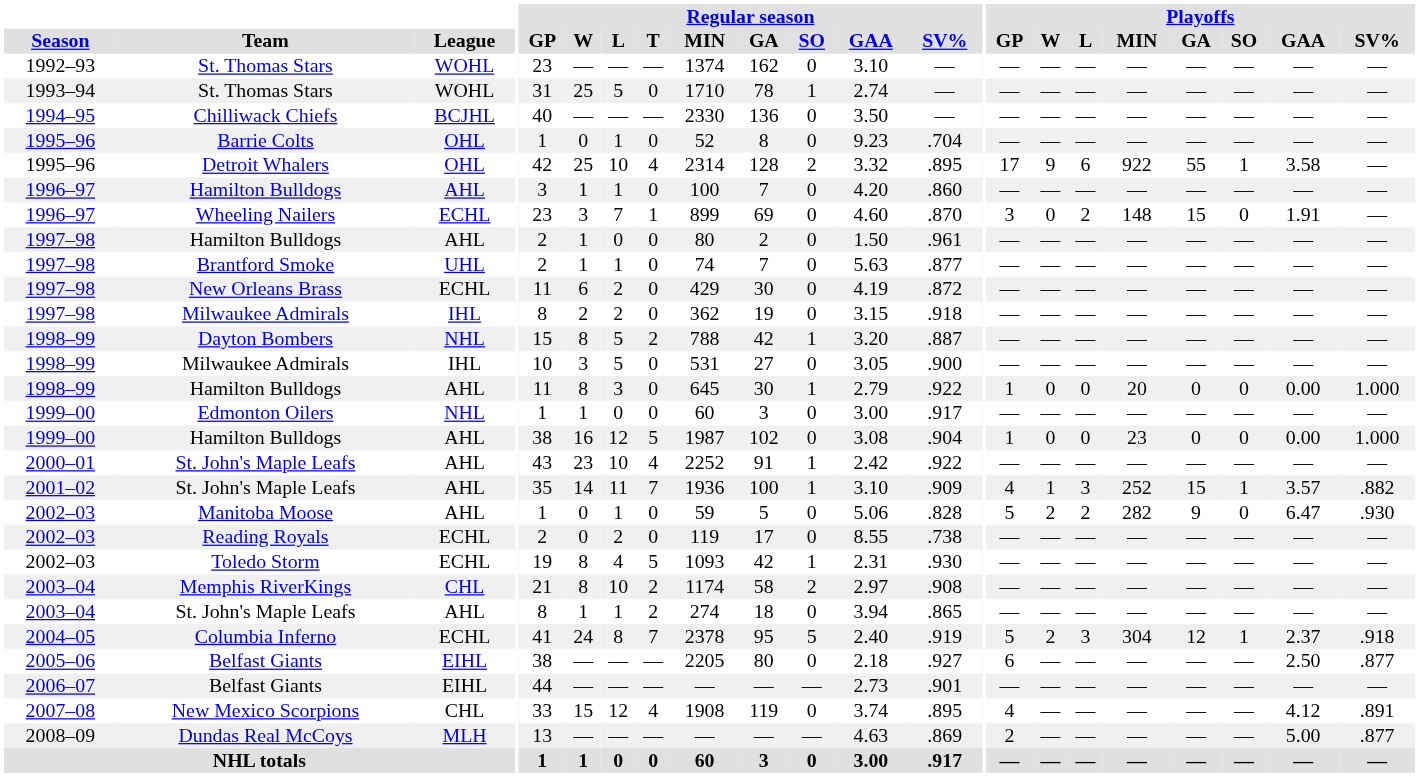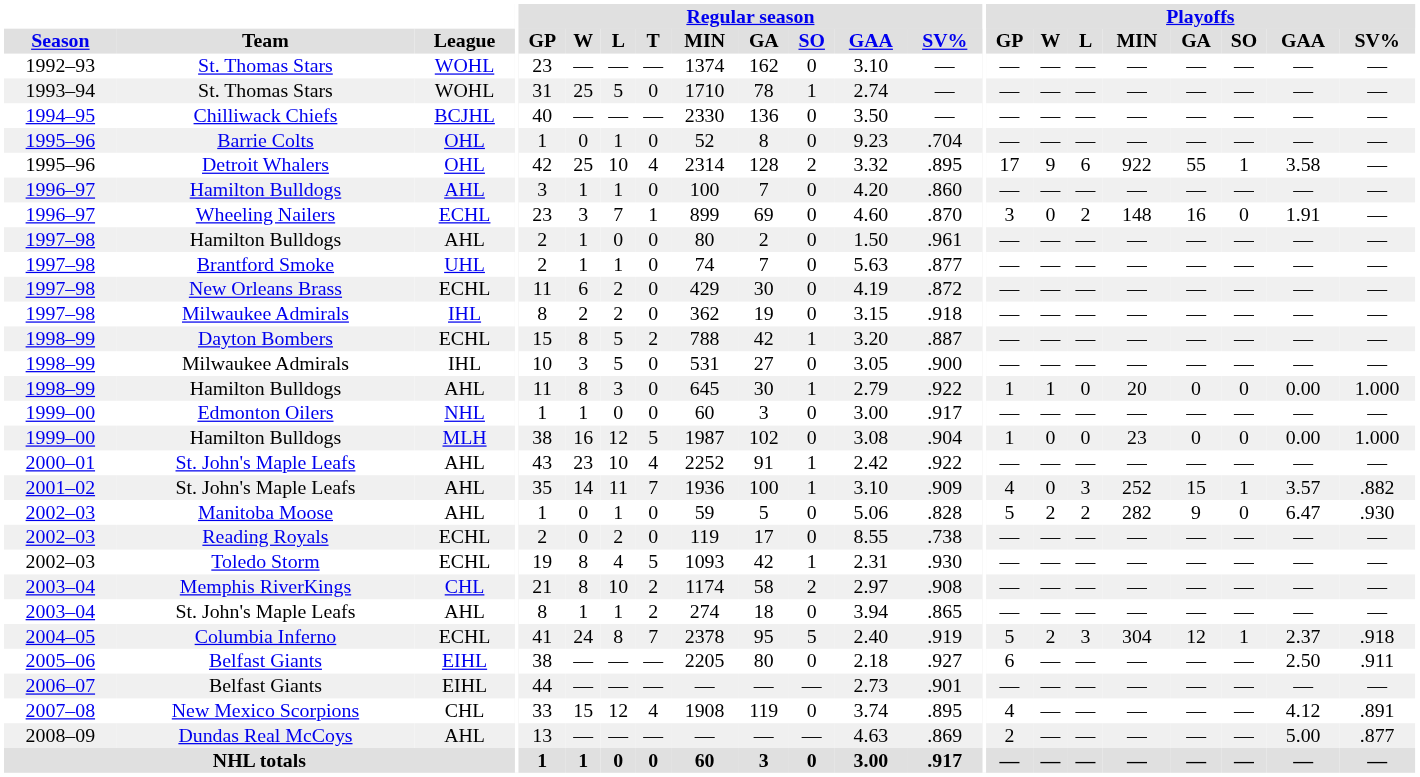Wheeling Nailers | Playoffs / GA: 15 -> 16
Dayton Bombers | League: NHL -> ECHL
1998–99 / Hamilton Bulldogs | Playoffs / W: 0 -> 1
1999–00 / Hamilton Bulldogs | League: AHL -> MLH
2001–02 / St. John's Maple Leafs | Playoffs / W: 1 -> 0
2005–06 / Belfast Giants | Playoffs / SV%: .877 -> .911
Dundas Real McCoys | League: MLH -> AHL
